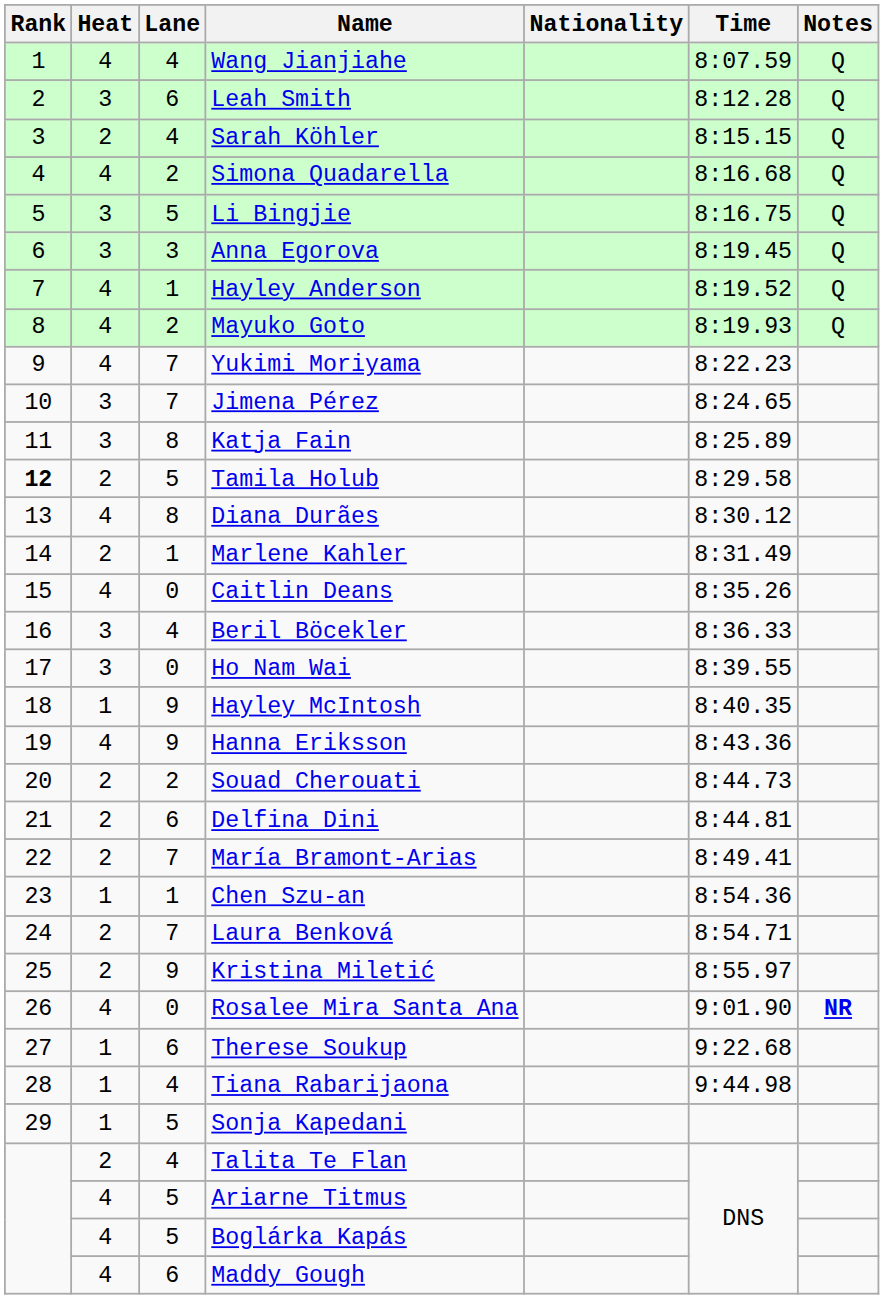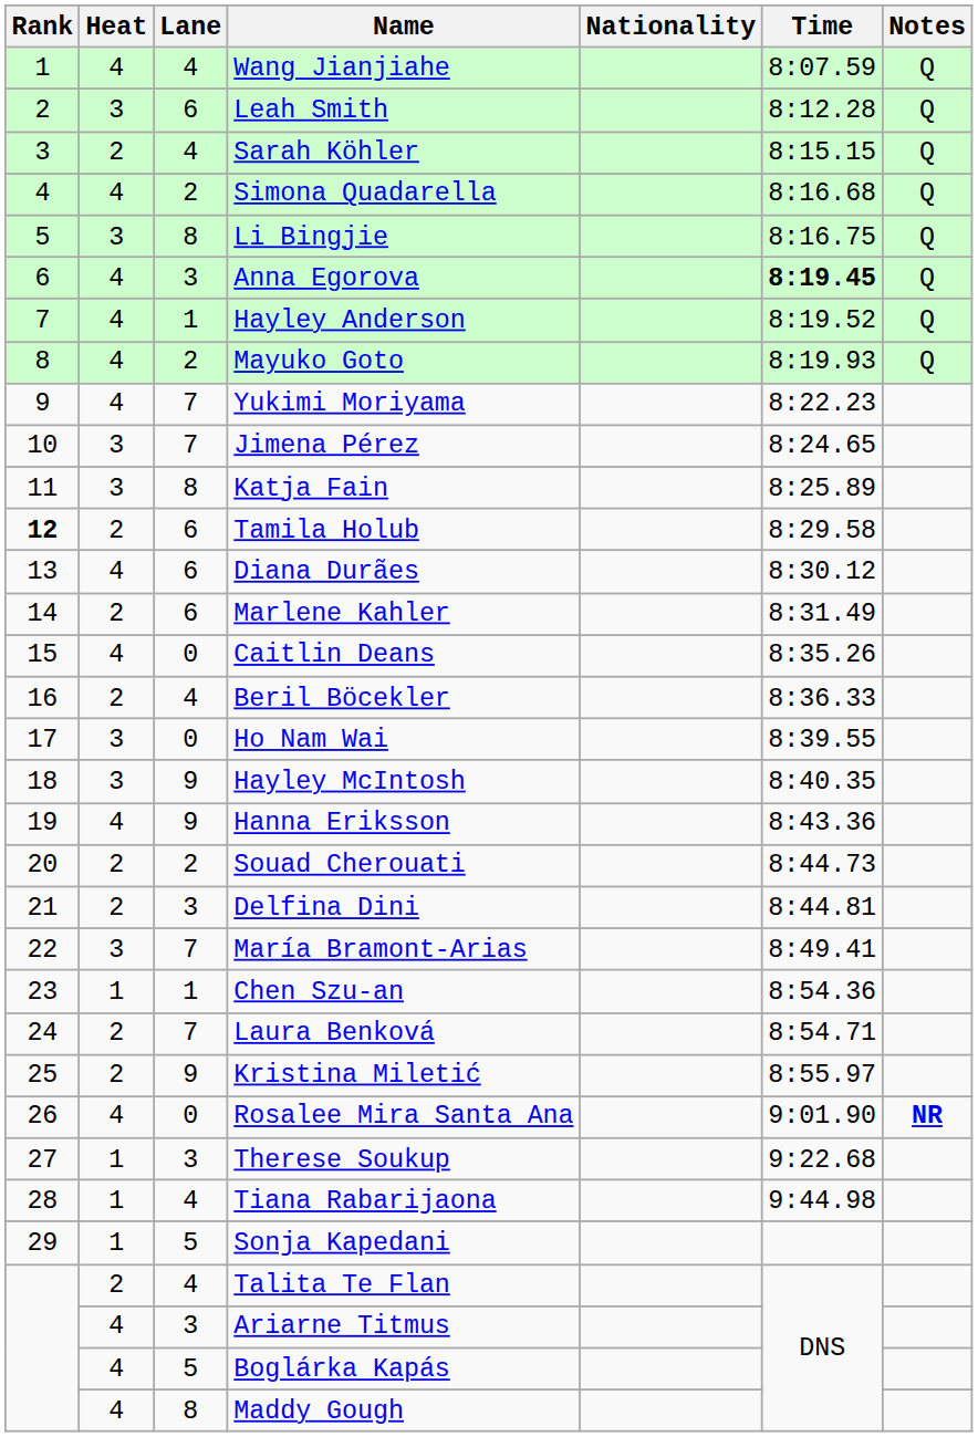Li Bingjie | Lane: 5 -> 8
Anna Egorova | Heat: 3 -> 4
Anna Egorova | Time: normal -> bold
Tamila Holub | Lane: 5 -> 6
Diana Durães | Lane: 8 -> 6
Marlene Kahler | Lane: 1 -> 6
Beril Böcekler | Heat: 3 -> 2
Hayley McIntosh | Heat: 1 -> 3
Delfina Dini | Lane: 6 -> 3
María Bramont-Arias | Heat: 2 -> 3
Therese Soukup | Lane: 6 -> 3
Ariarne Titmus | Lane: 5 -> 3
Maddy Gough | Lane: 6 -> 8
